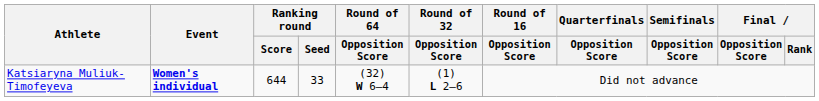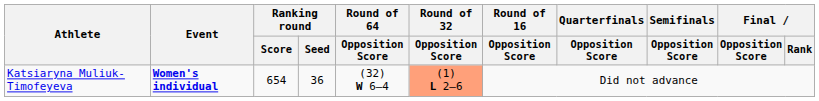Katsiaryna Muliuk-Timofeyeva | Ranking round / Score: 644 -> 654
Katsiaryna Muliuk-Timofeyeva | Ranking round / Seed: 33 -> 36
Katsiaryna Muliuk-Timofeyeva | Round of 32 / Opposition Score: no background -> lightsalmon background
